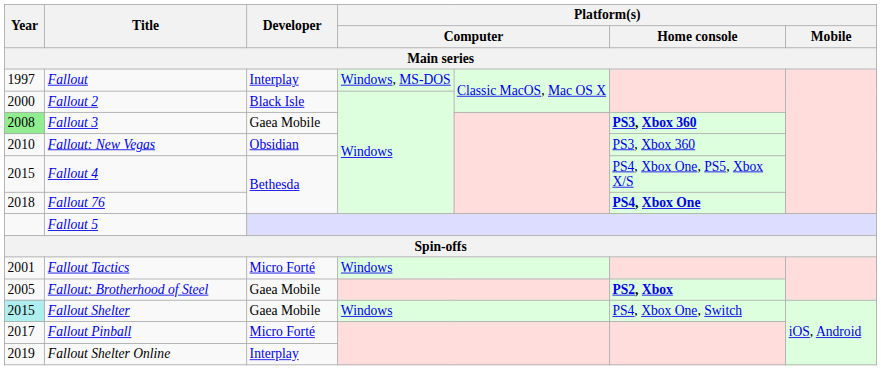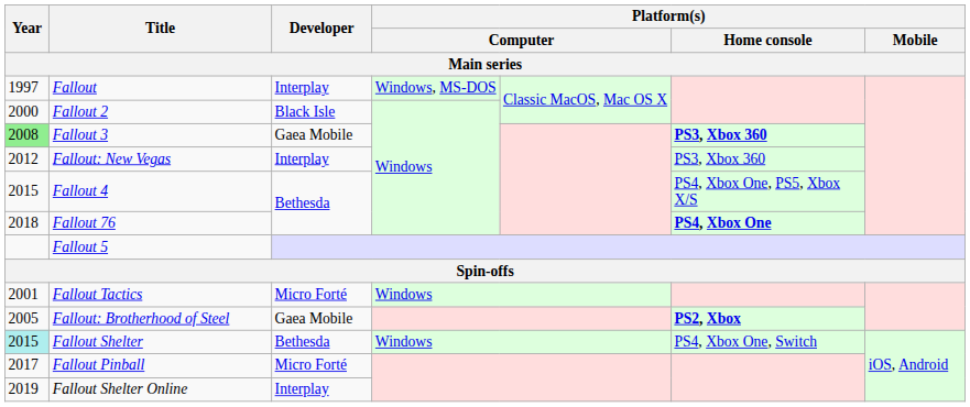Fallout: New Vegas | Year: 2010 -> 2012
Fallout: New Vegas | Developer: Obsidian -> Interplay
Fallout Shelter | Developer: Gaea Mobile -> Bethesda
